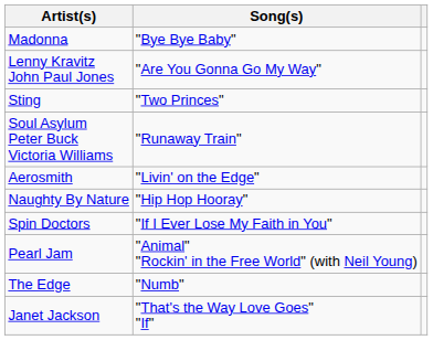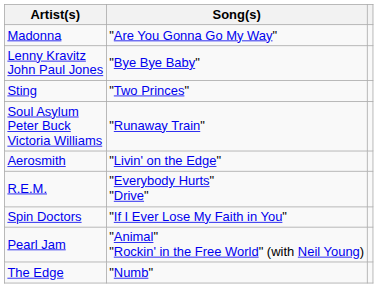Madonna | Song(s): "Bye Bye Baby" -> "Are You Gonna Go My Way"
Lenny Kravitz John Paul Jones | Song(s): "Are You Gonna Go My Way" -> "Bye Bye Baby"
- row: Naughty By Nature | "Hip Hop Hooray"
+ row: R.E.M. | "Everybody Hurts" "Drive"
- row: Janet Jackson | "That's the Way Love Goes" "If"
